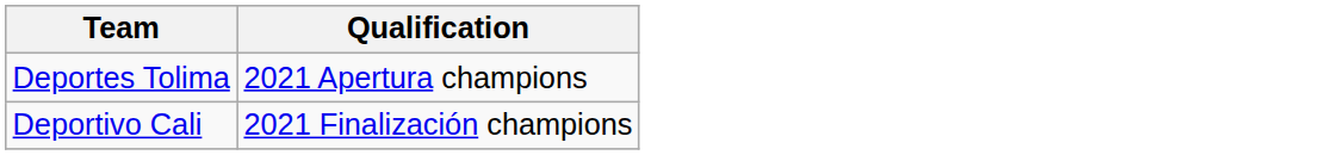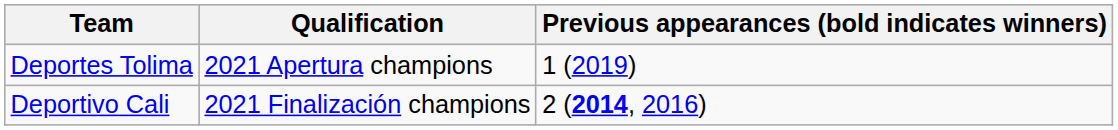+ column: Previous appearances (bold indicates winners) | 1 (2019) | 2 (2014, 2016)
